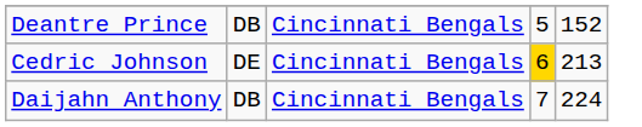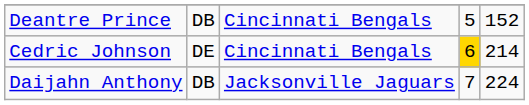Cedric Johnson | column 5: 213 -> 214
Daijahn Anthony | column 3: Cincinnati Bengals -> Jacksonville Jaguars
